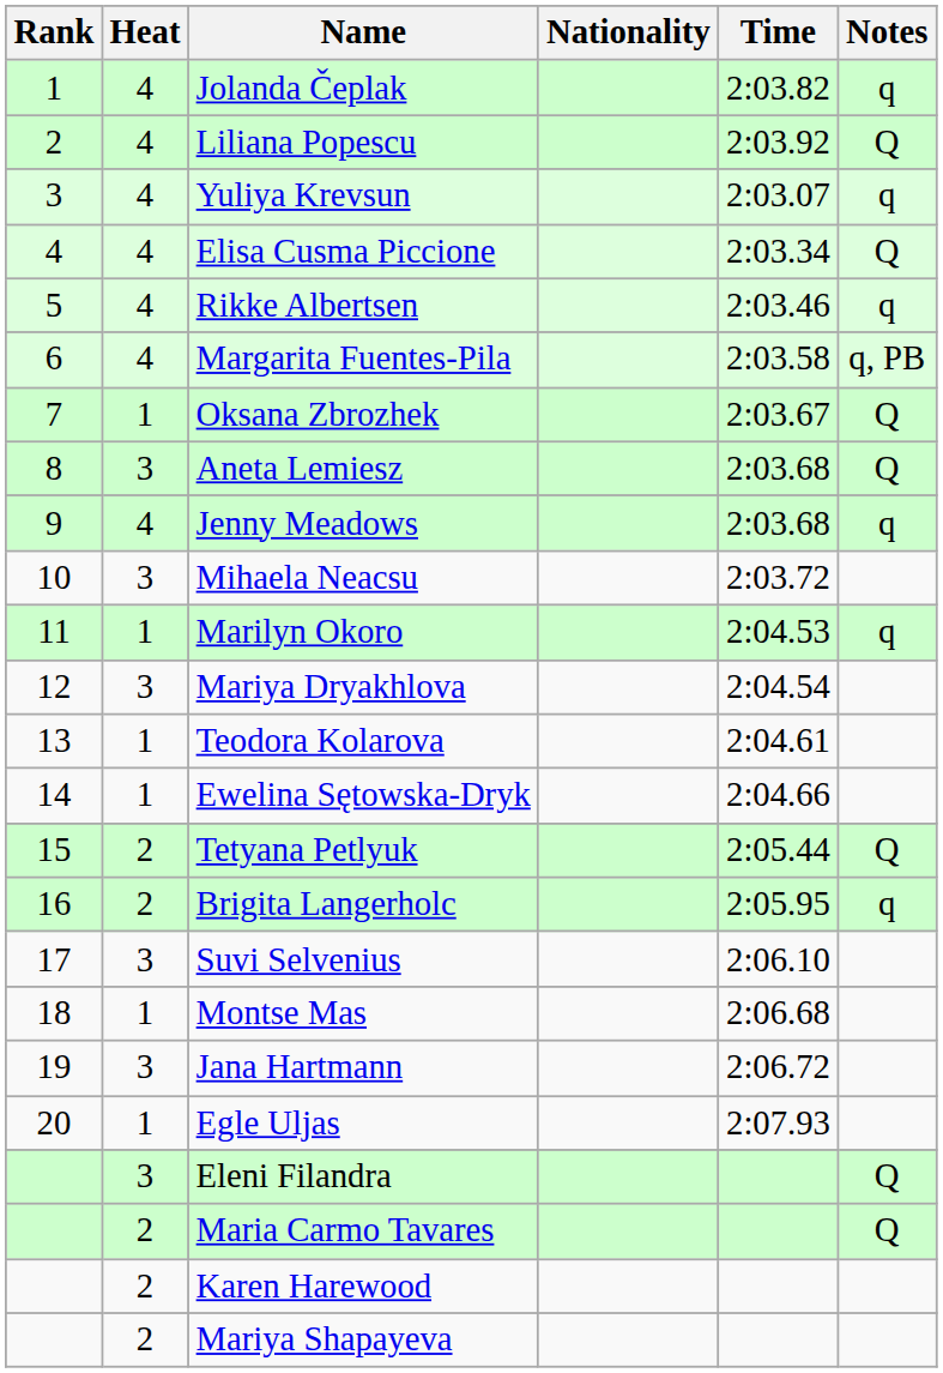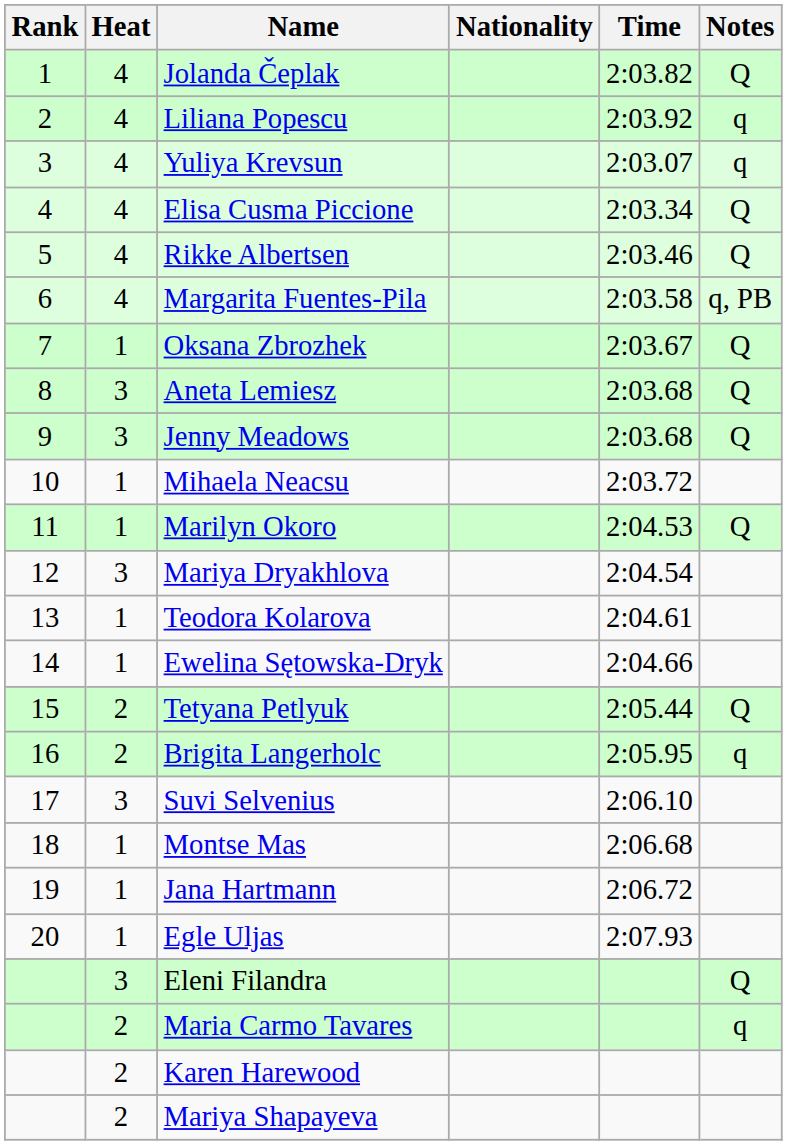Jolanda Čeplak | Notes: q -> Q
Liliana Popescu | Notes: Q -> q
Rikke Albertsen | Notes: q -> Q
Jenny Meadows | Heat: 4 -> 3
Jenny Meadows | Notes: q -> Q
Mihaela Neacsu | Heat: 3 -> 1
Marilyn Okoro | Notes: q -> Q
Jana Hartmann | Heat: 3 -> 1
Maria Carmo Tavares | Notes: Q -> q
